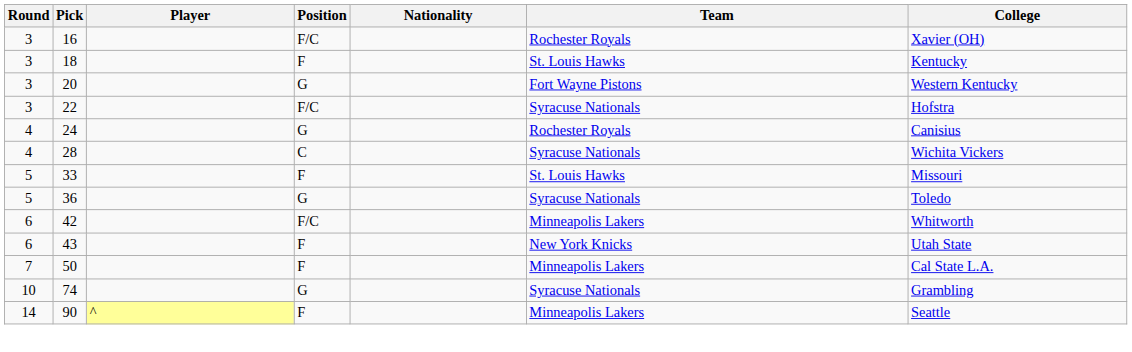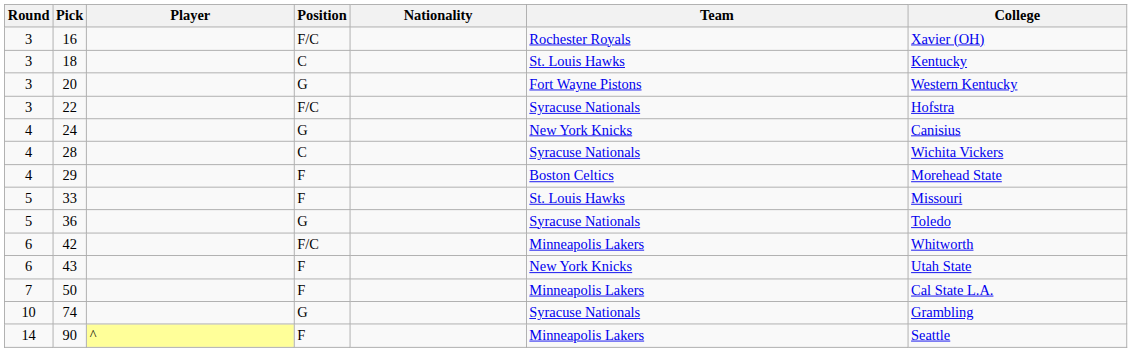18 | Position: F -> C
24 | Team: Rochester Royals -> New York Knicks
+ row: 4 | 29 | F | Boston Celtics | Morehead State
